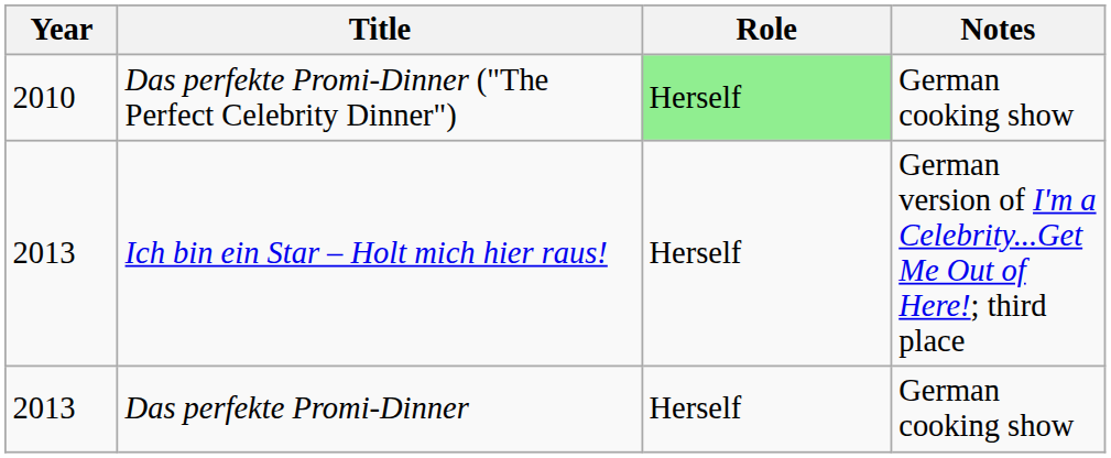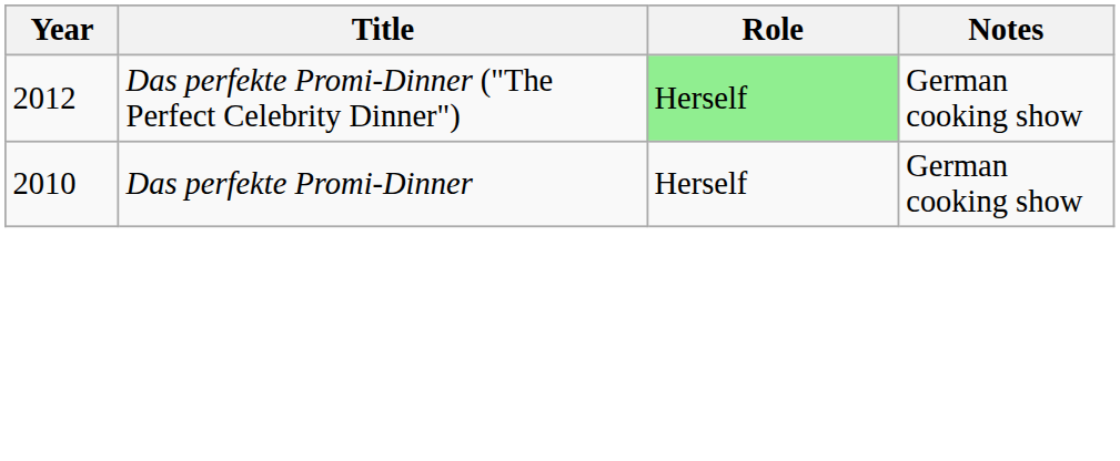Das perfekte Promi-Dinner ("The Perfect Celebrity Dinner") | Year: 2010 -> 2012
- row: 2013 | Ich bin ein Star – Holt mich hier raus! | Herself | German version of I'm a Celebrity...Get Me Out of Here!; third place
Das perfekte Promi-Dinner | Year: 2013 -> 2010
